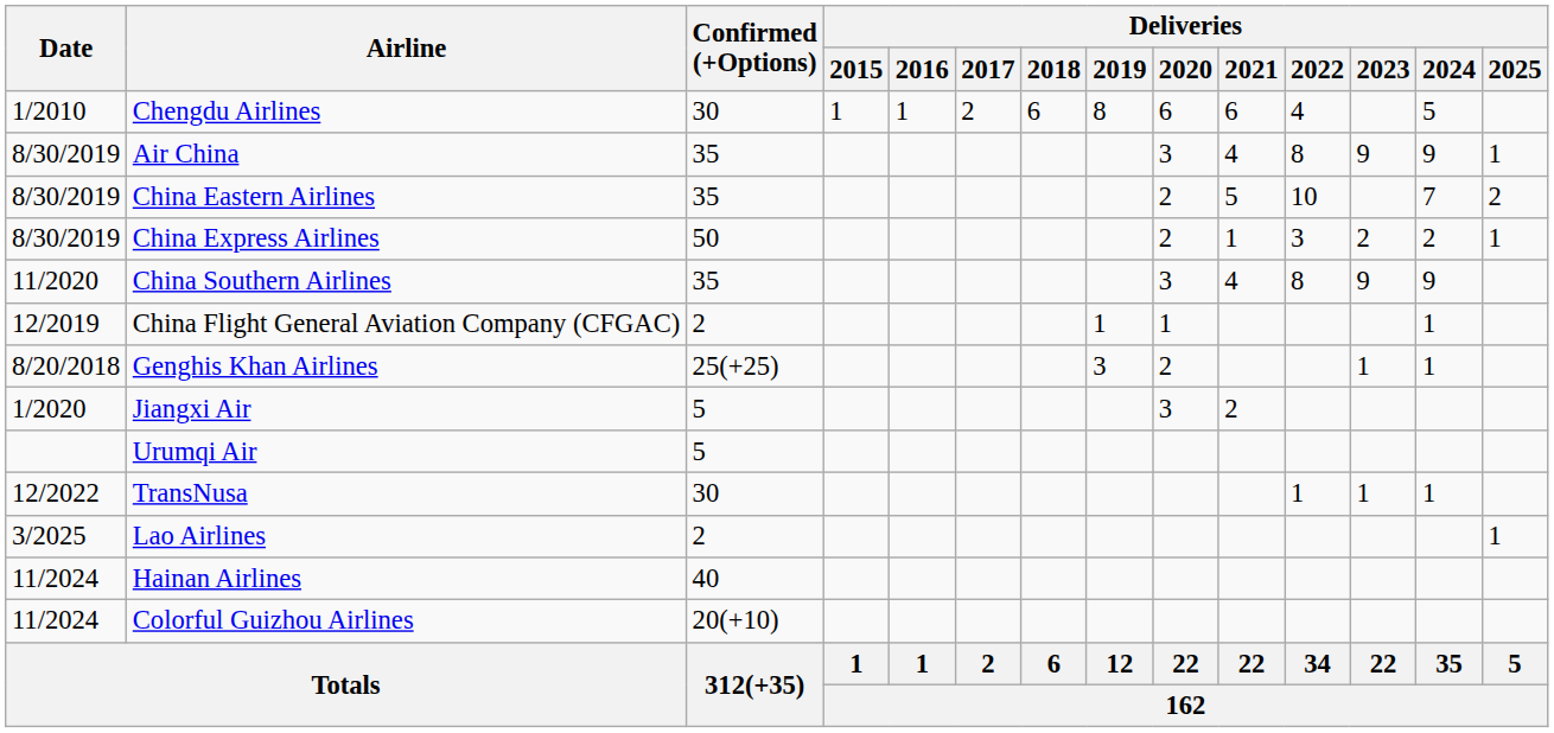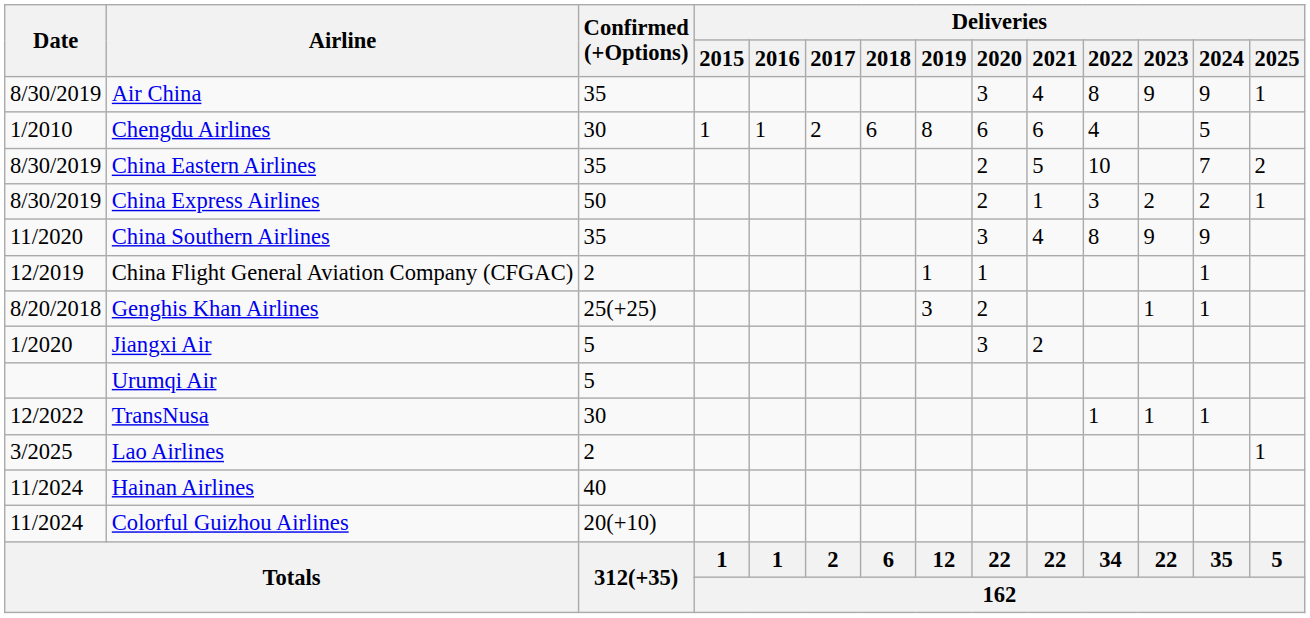rows swapped: Air China <-> Chengdu Airlines
